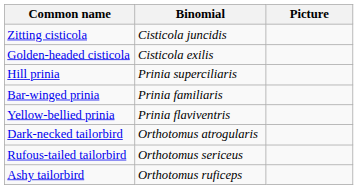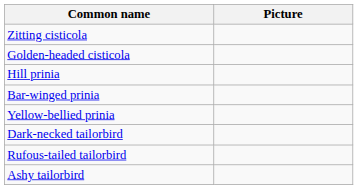- column: Binomial | Cisticola juncidis | Cisticola exilis | Prinia superciliaris | Prinia familiaris | Prinia flaviventris | Orthotomus atrogularis | Orthotomus sericeus | Orthotomus ruficeps
